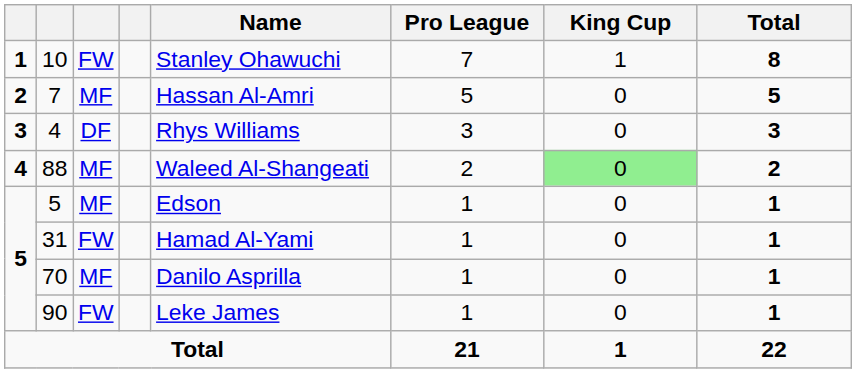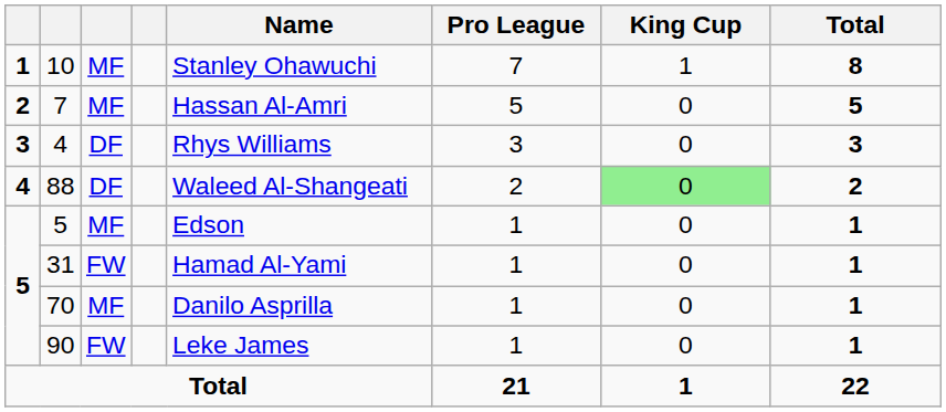10 | column 3: FW -> MF
88 | column 3: MF -> DF
